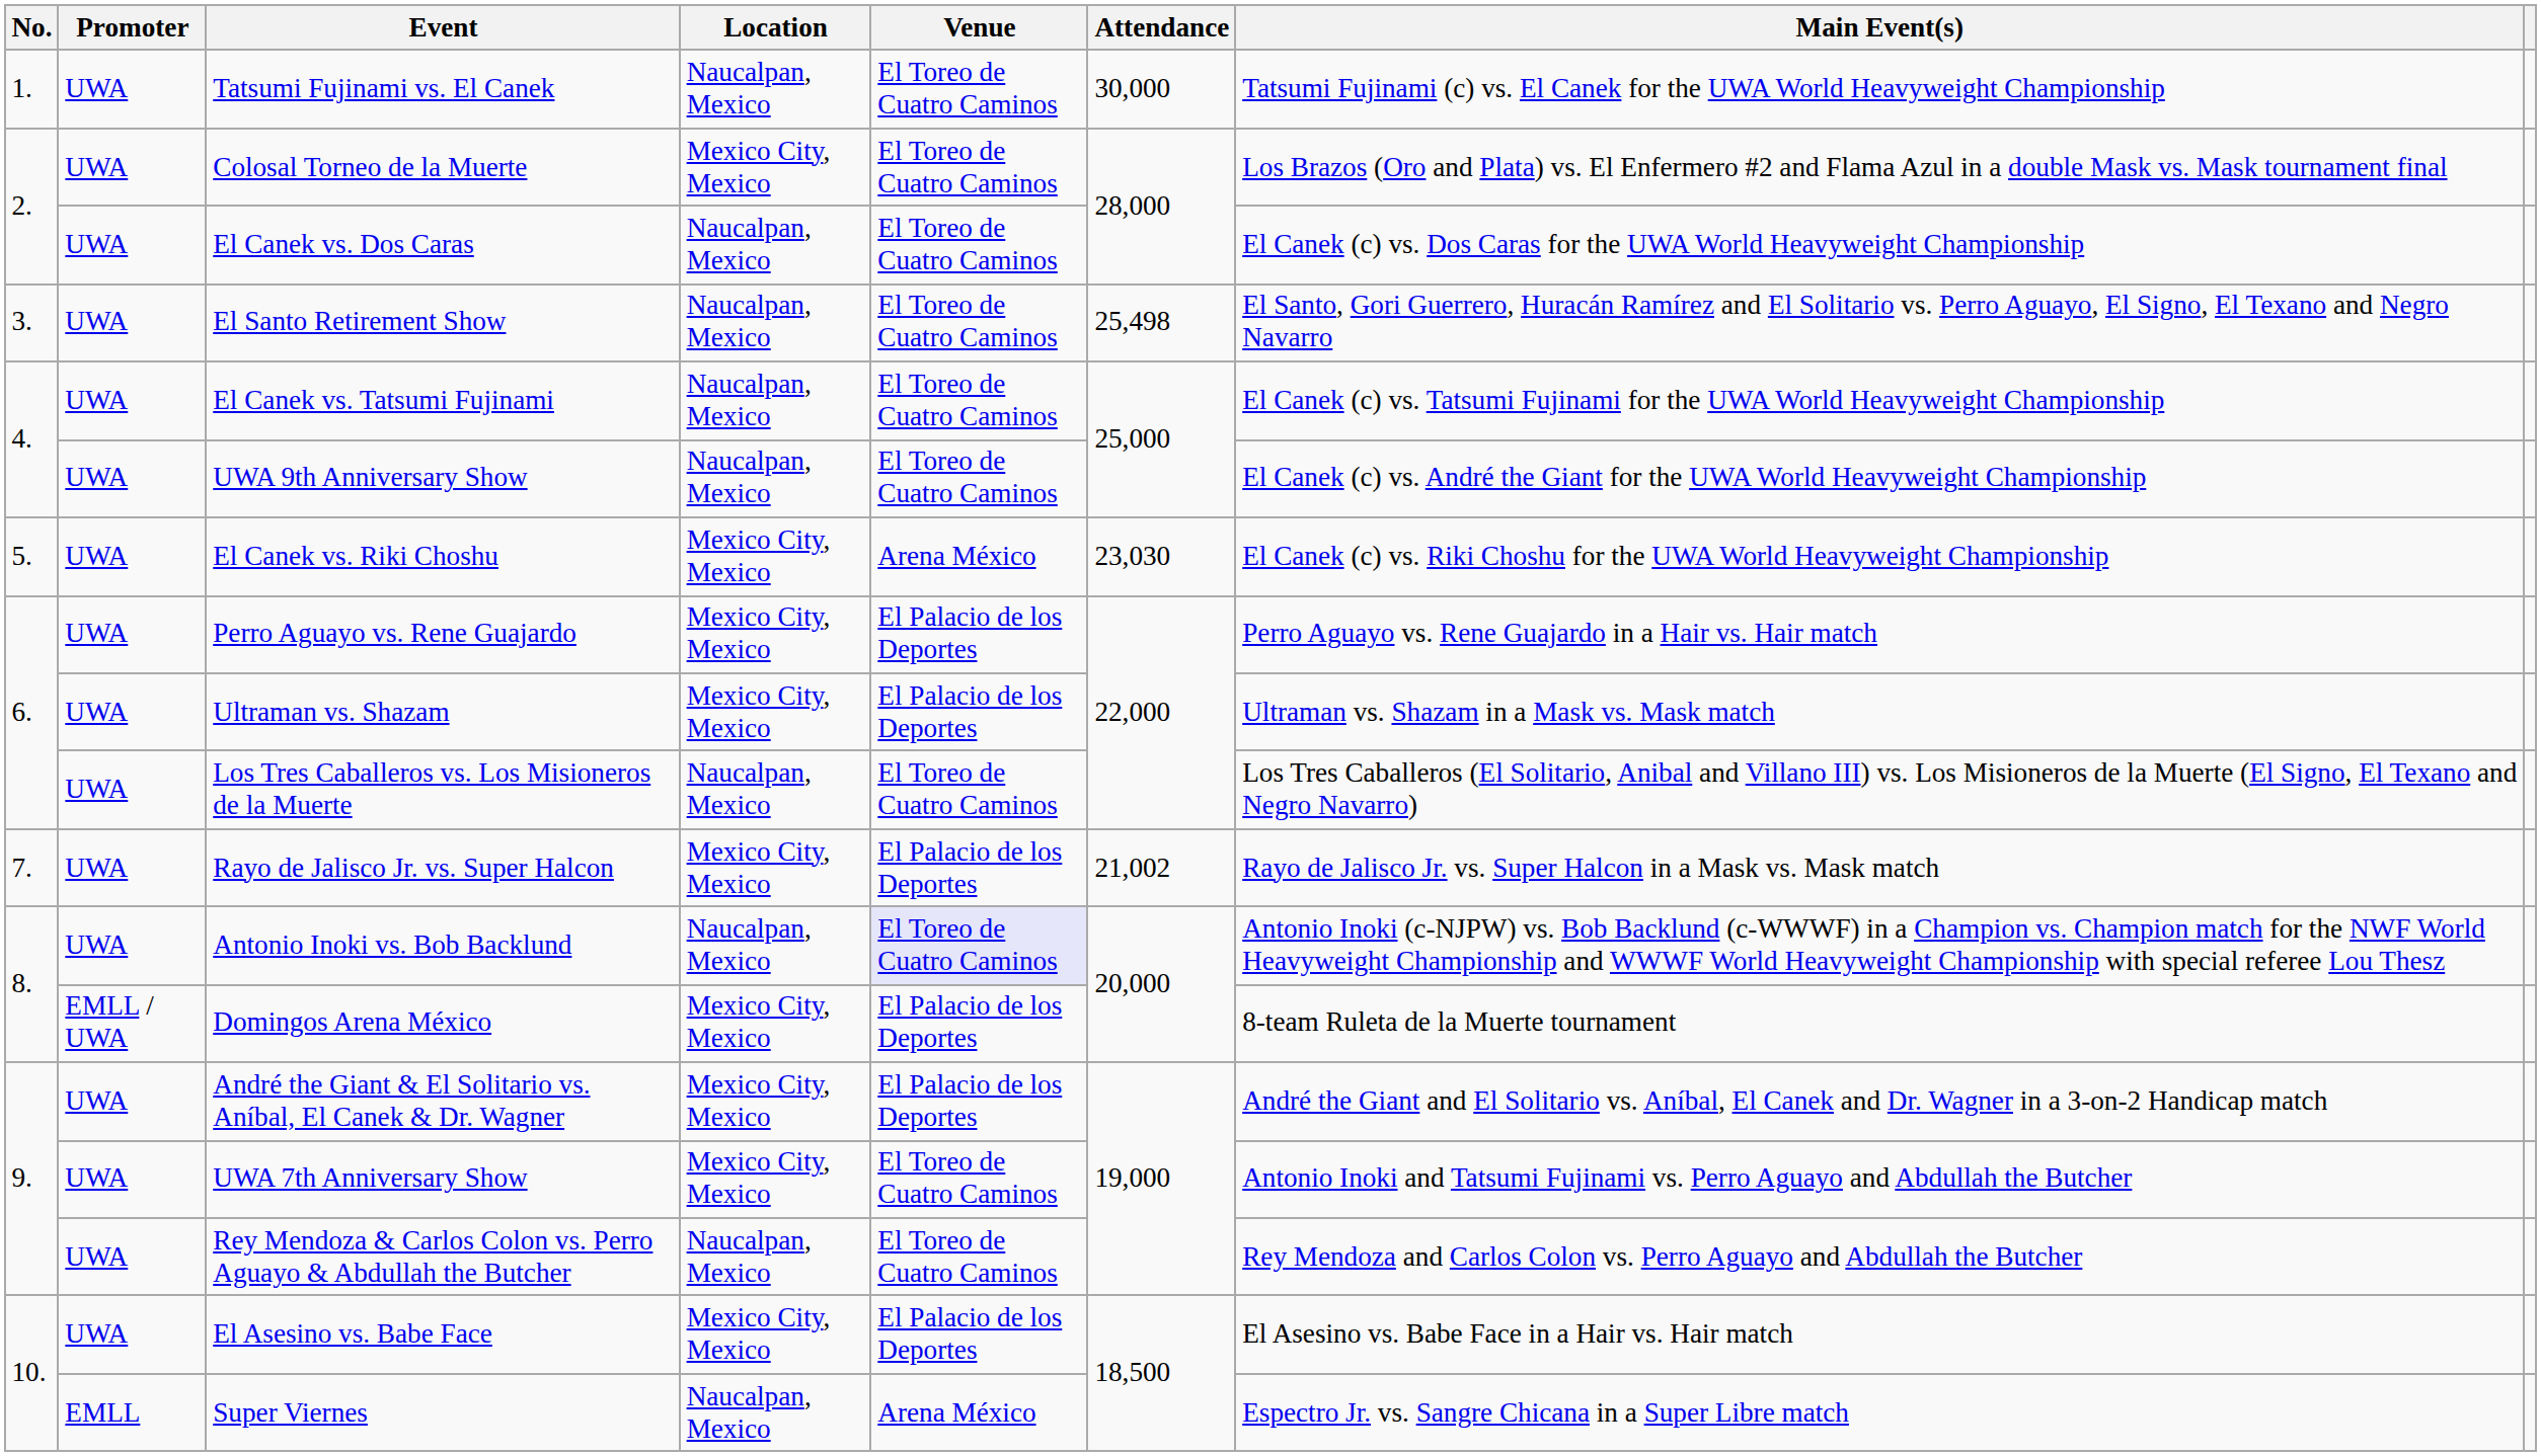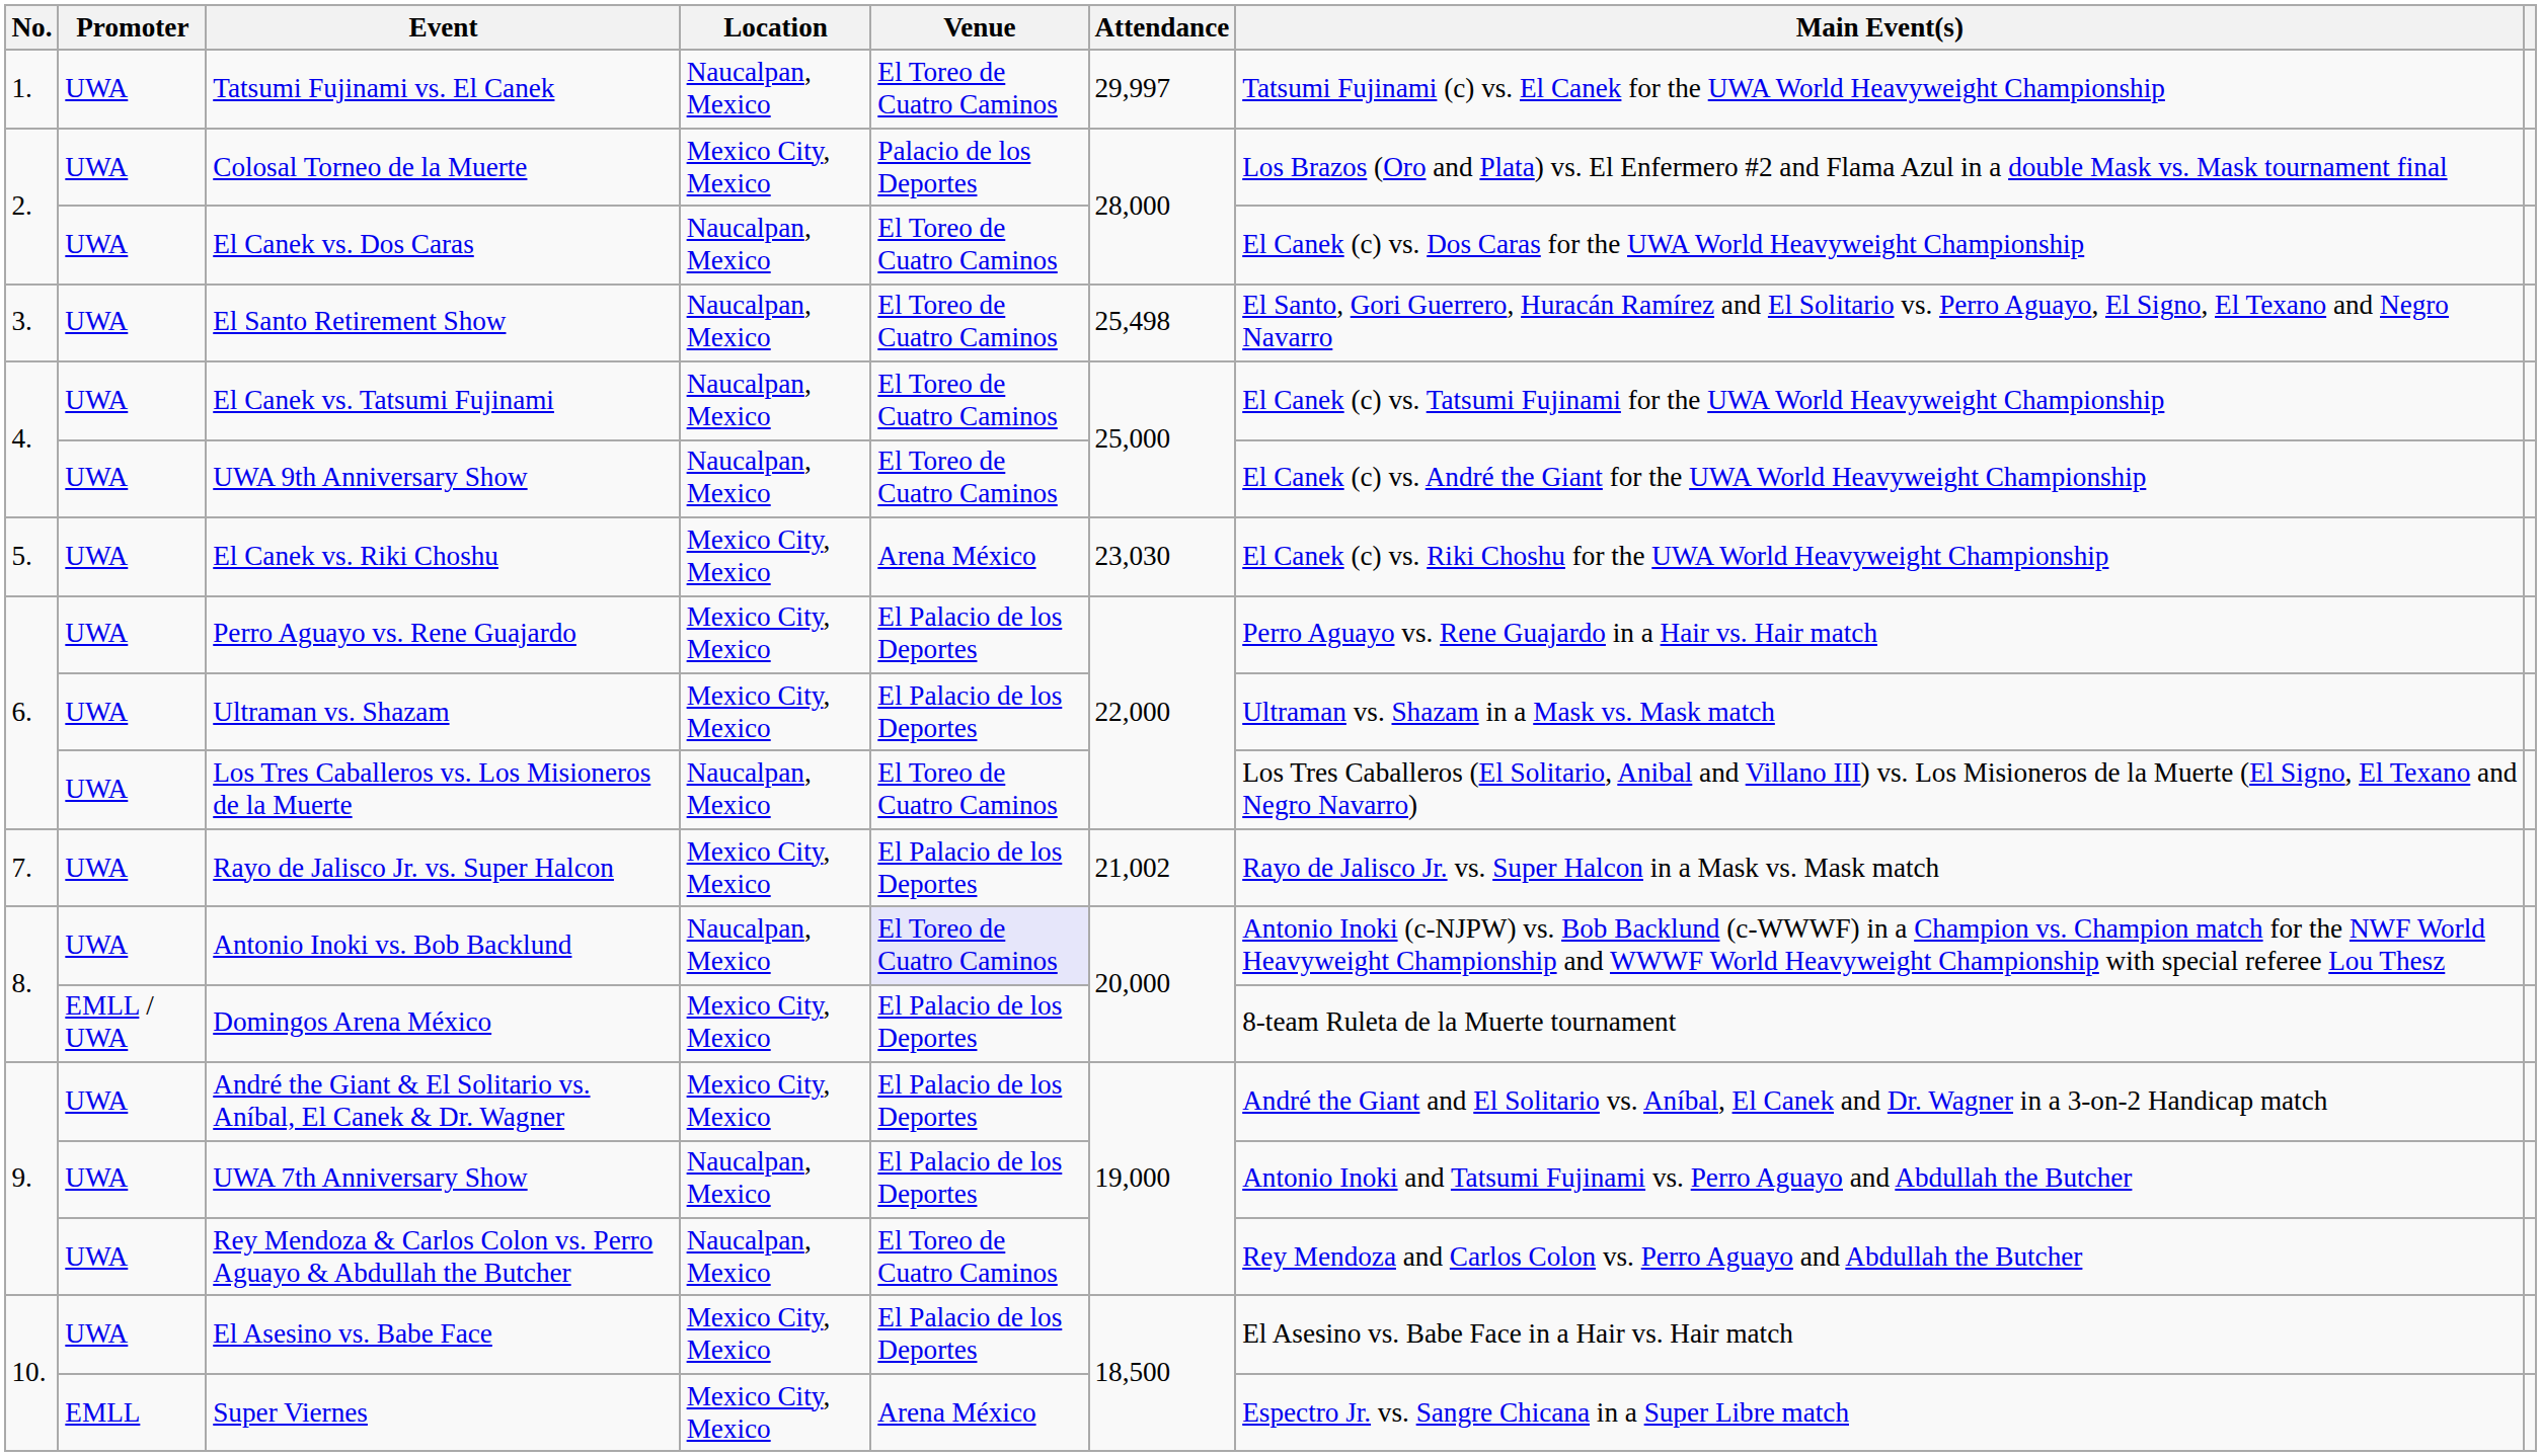Tatsumi Fujinami vs. El Canek | Attendance: 30,000 -> 29,997
Colosal Torneo de la Muerte | Venue: El Toreo de Cuatro Caminos -> Palacio de los Deportes
UWA 7th Anniversary Show | Location: Mexico City, Mexico -> Naucalpan, Mexico
UWA 7th Anniversary Show | Venue: El Toreo de Cuatro Caminos -> El Palacio de los Deportes
Super Viernes | Location: Naucalpan, Mexico -> Mexico City, Mexico
